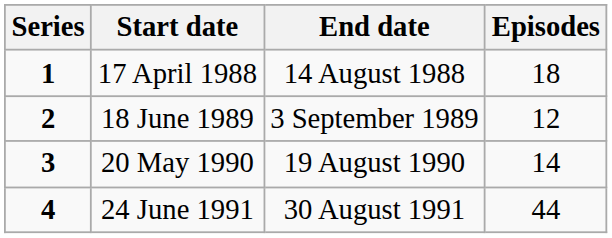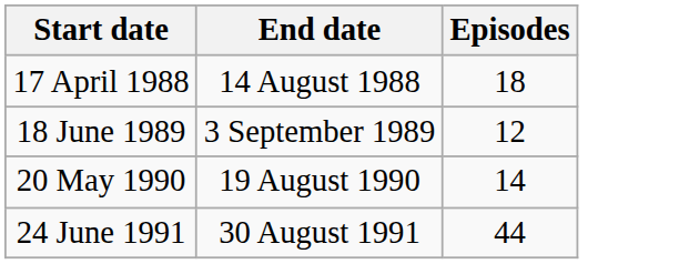- column: Series | 1 | 2 | 3 | 4
